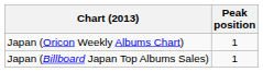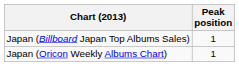rows swapped: Japan (Oricon Weekly Albums Chart) <-> Japan (Billboard Japan Top Albums Sales)
